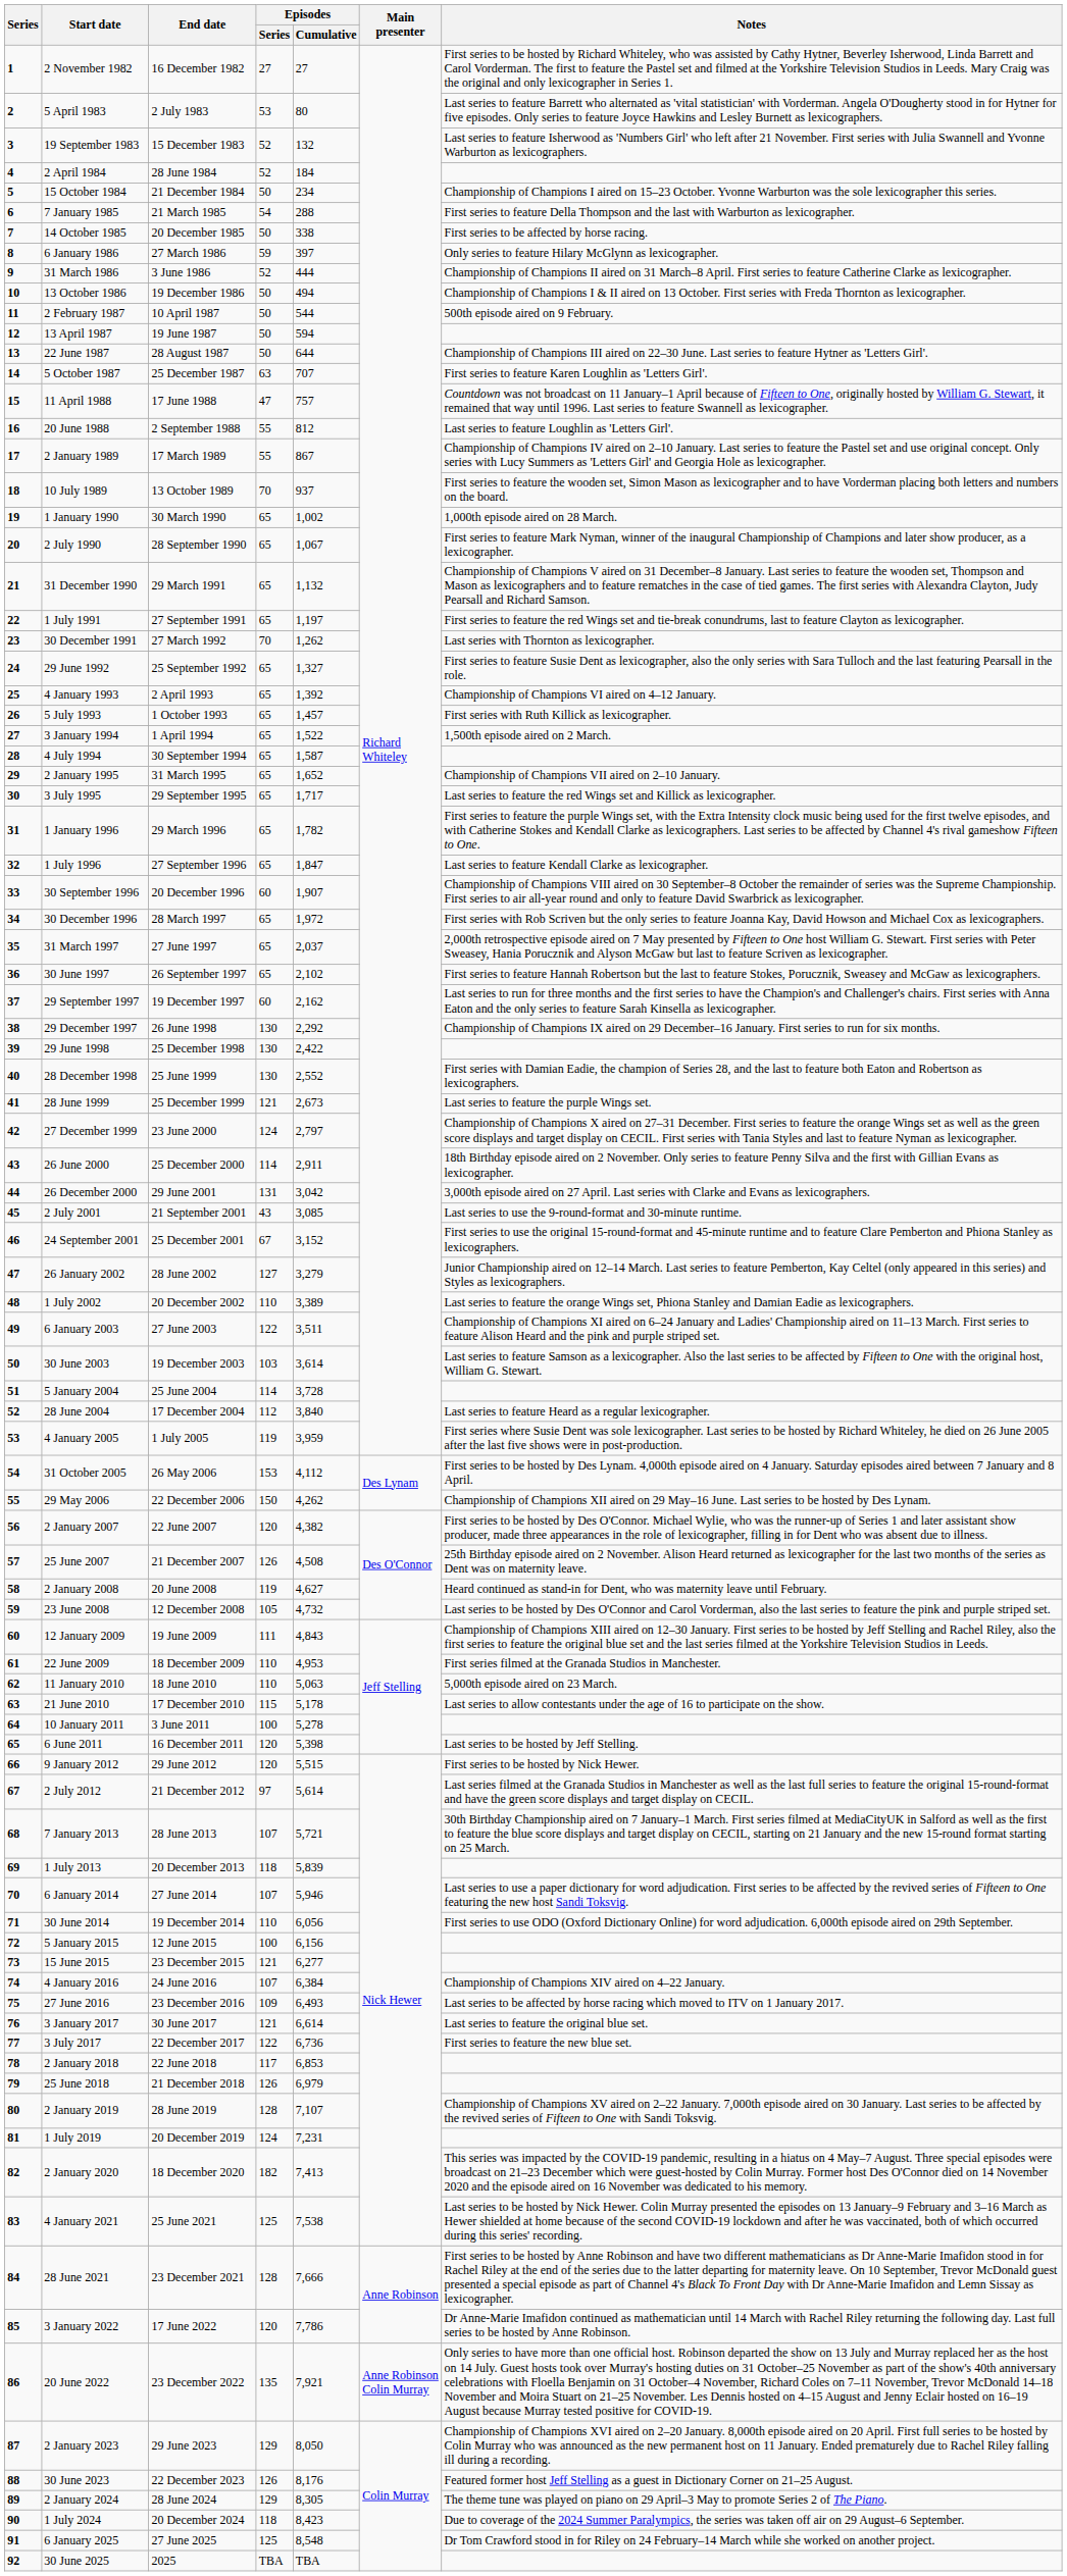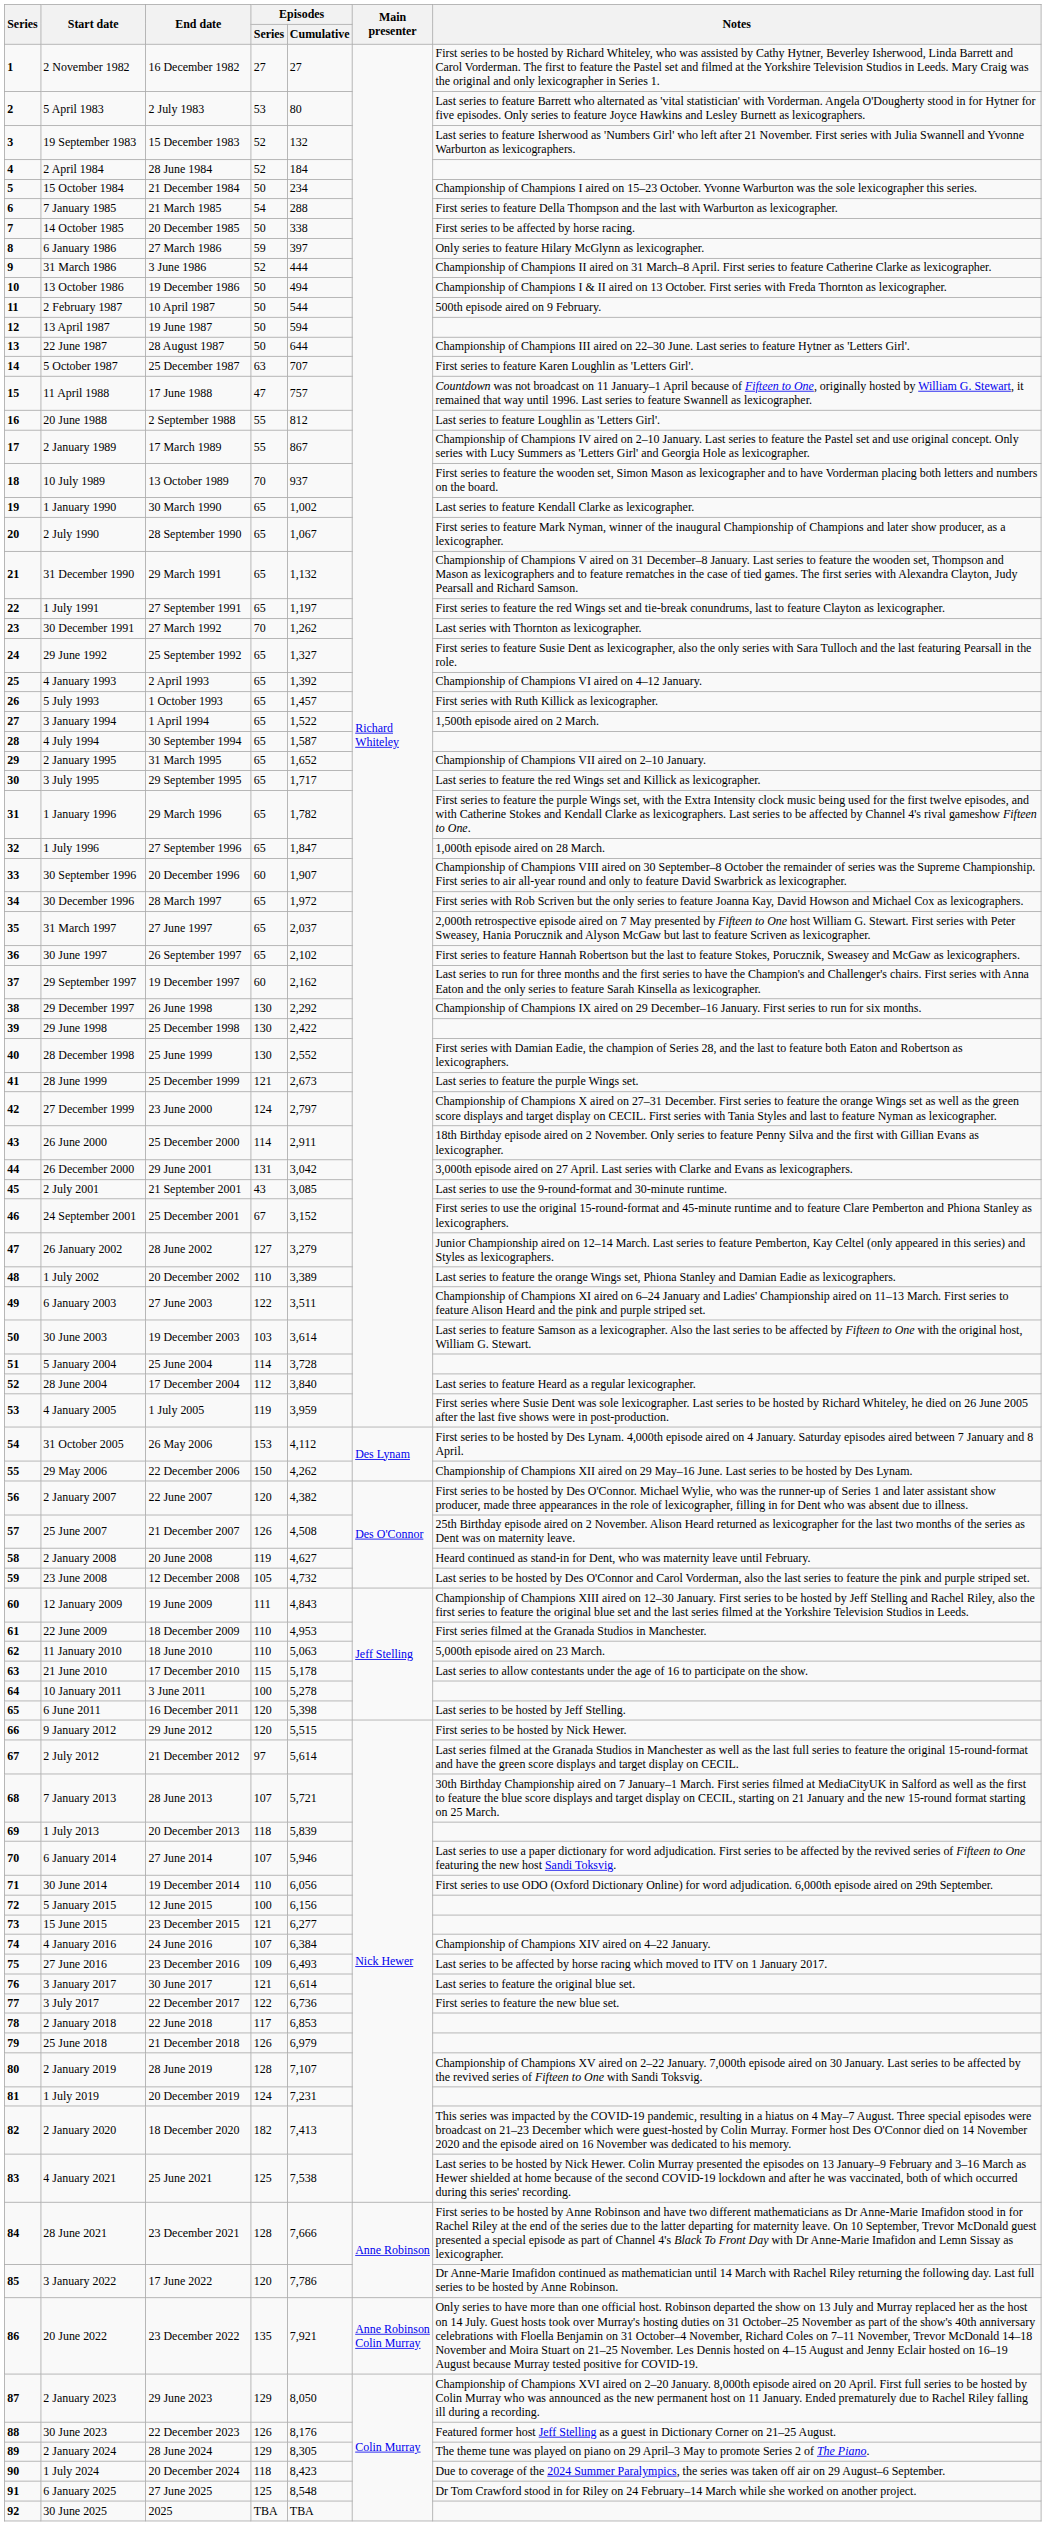1 January 1990 | Notes: 1,000th episode aired on 28 March. -> Last series to feature Kendall Clarke as lexicographer.
1 July 1996 | Notes: Last series to feature Kendall Clarke as lexicographer. -> 1,000th episode aired on 28 March.
